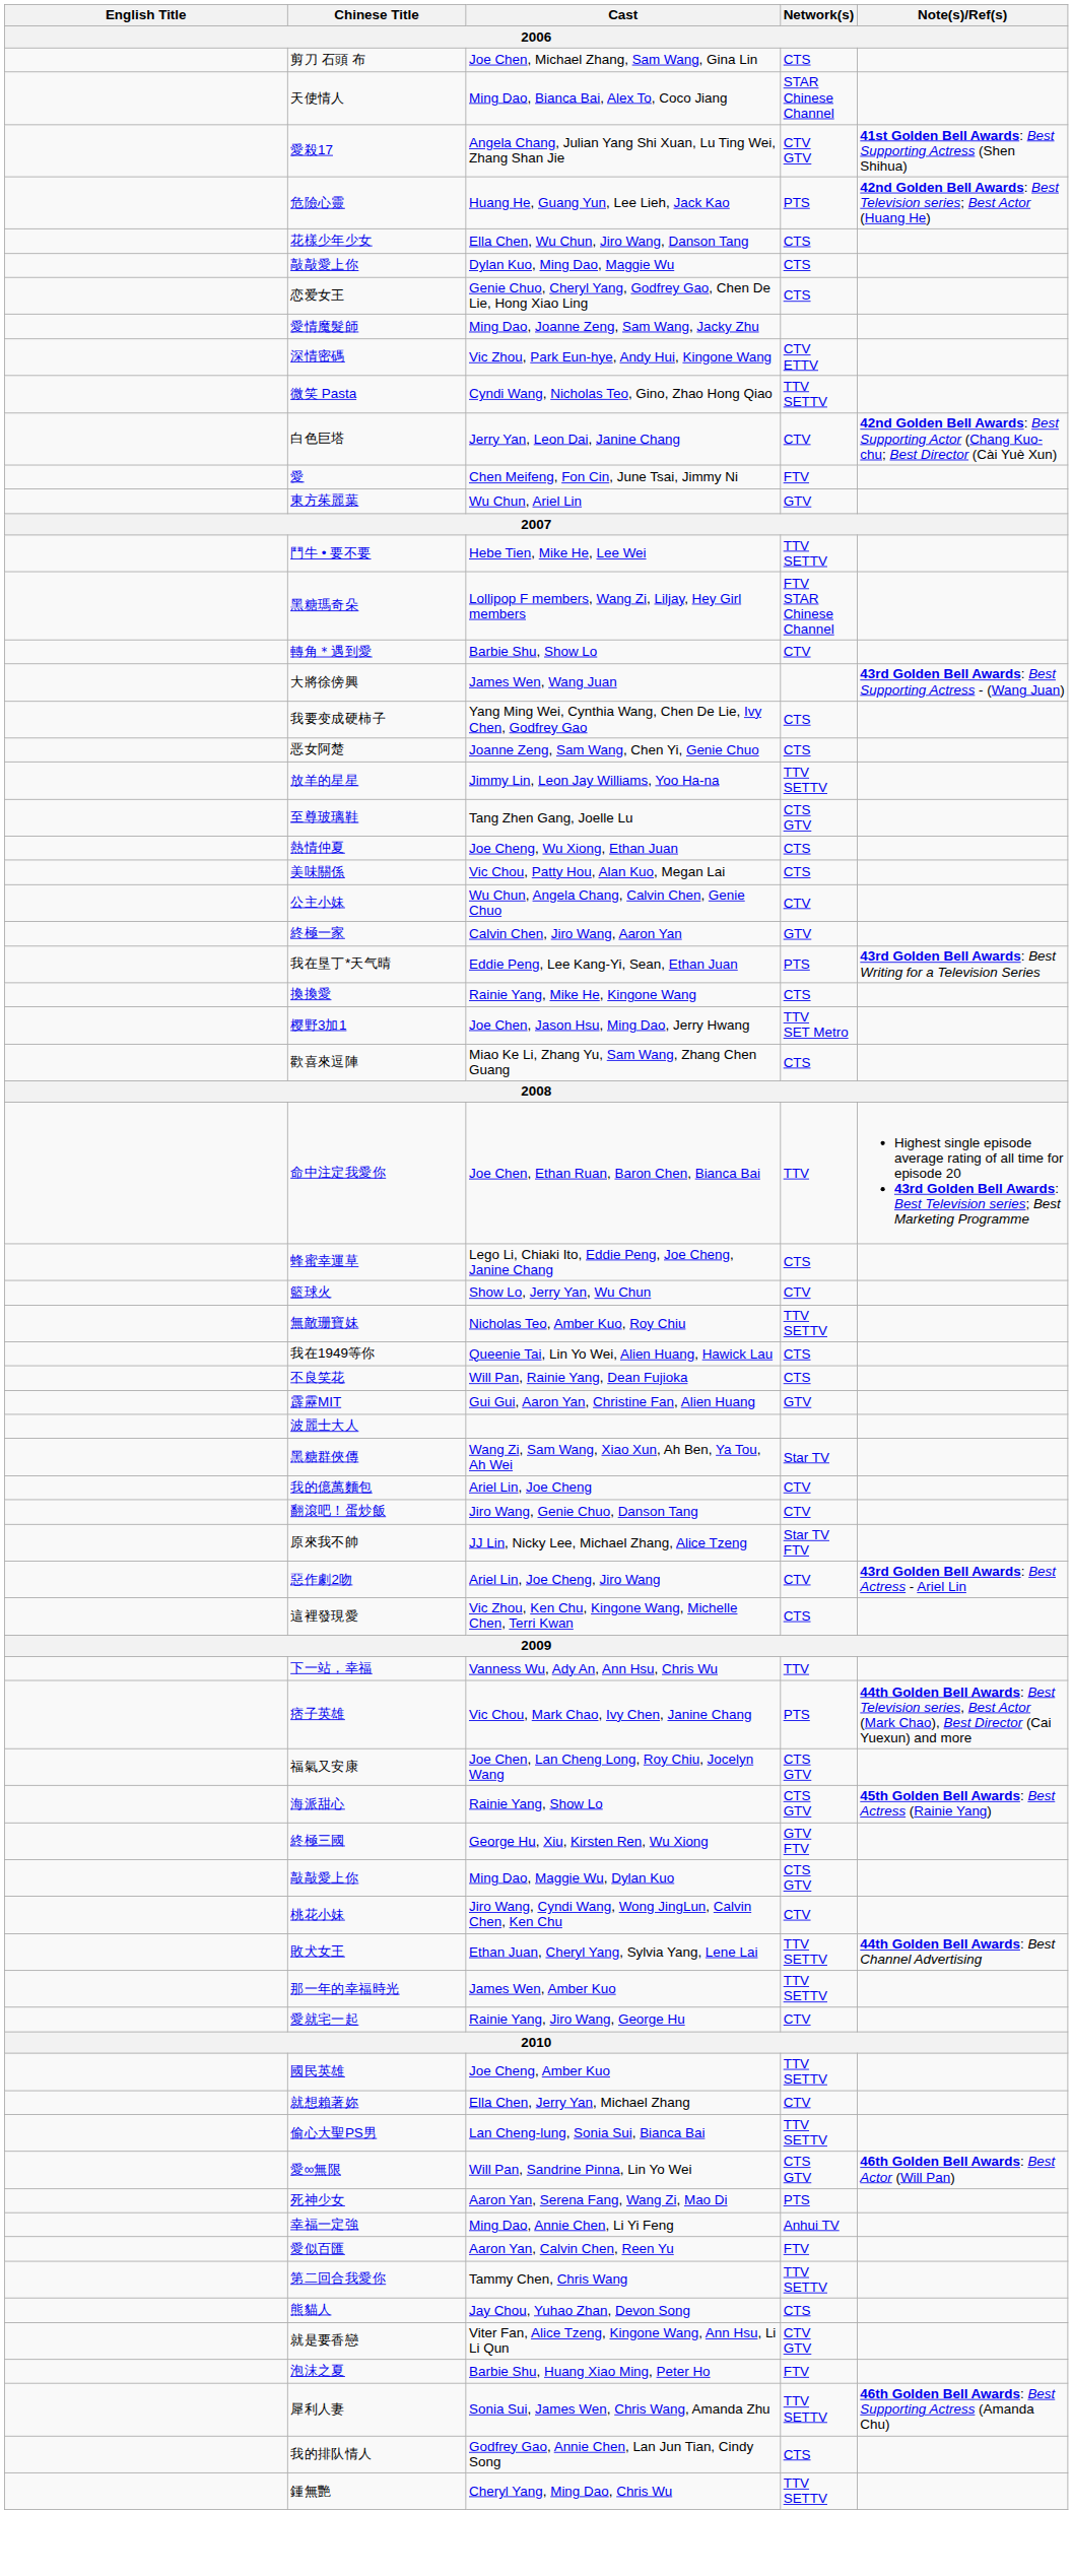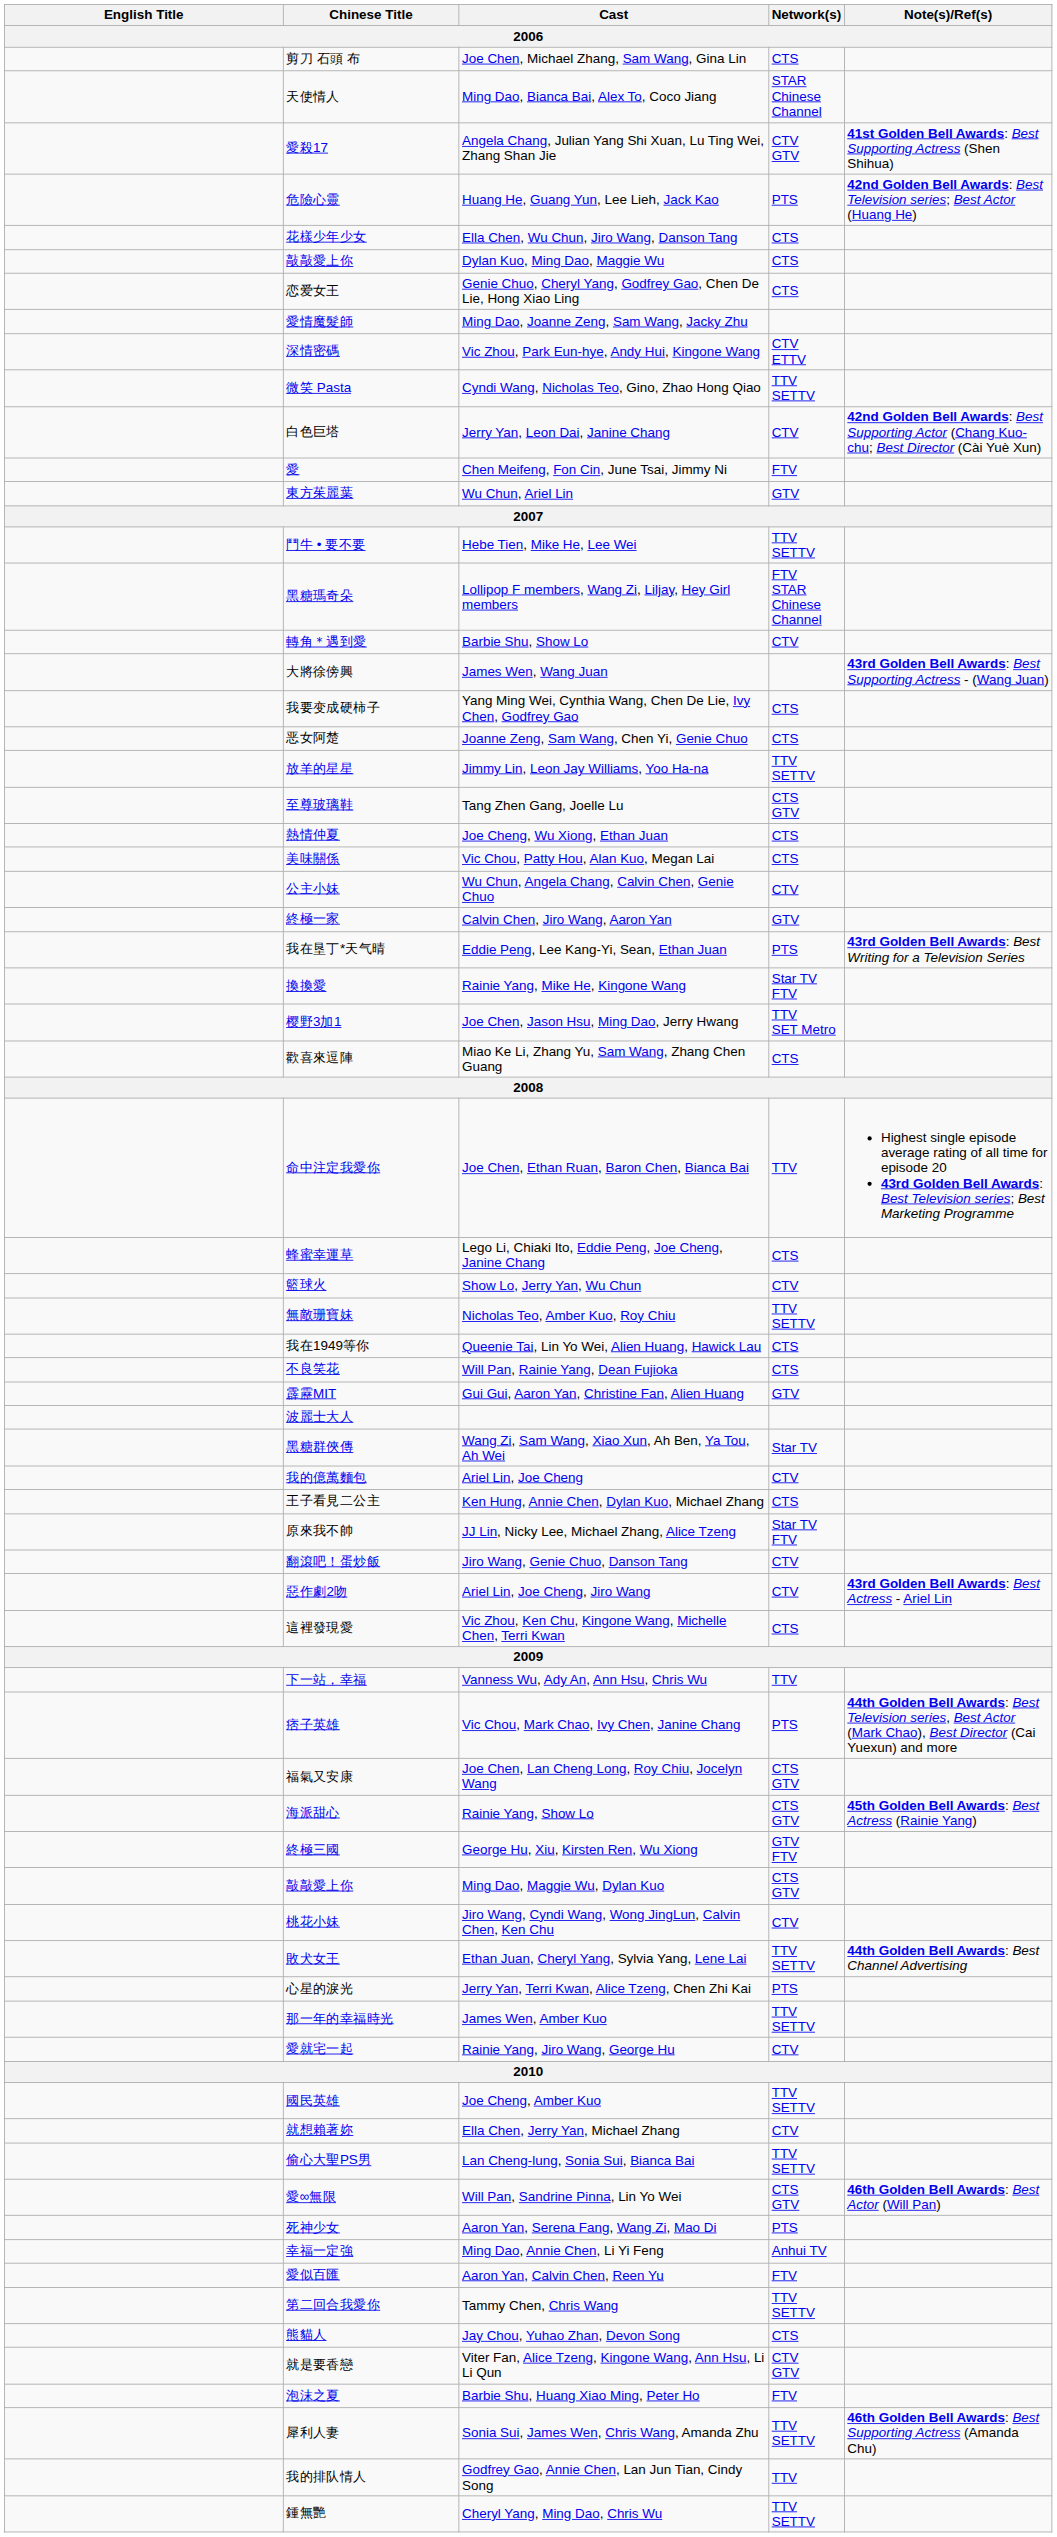Rainie Yang, Mike He, Kingone Wang | Network(s): CTS -> Star TV FTV
+ row: 王子看見二公主 | Ken Hung, Annie Chen, Dylan Kuo, Michael Zhang | CTS
rows swapped: Jiro Wang, Genie Chuo, Danson Tang <-> JJ Lin, Nicky Lee, Michael Zhang, Alice Tzeng
+ row: 心星的淚光 | Jerry Yan, Terri Kwan, Alice Tzeng, Chen Zhi Kai | PTS
Godfrey Gao, Annie Chen, Lan Jun Tian, Cindy Song | Network(s): CTS -> TTV
